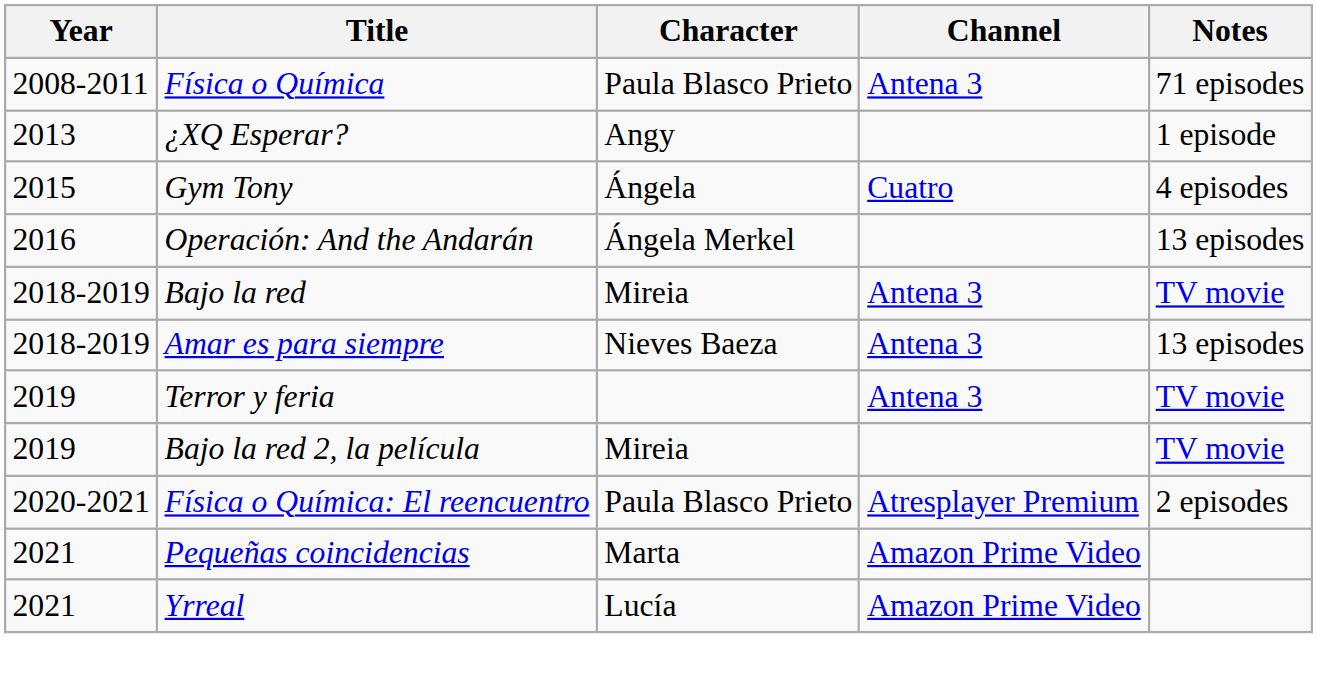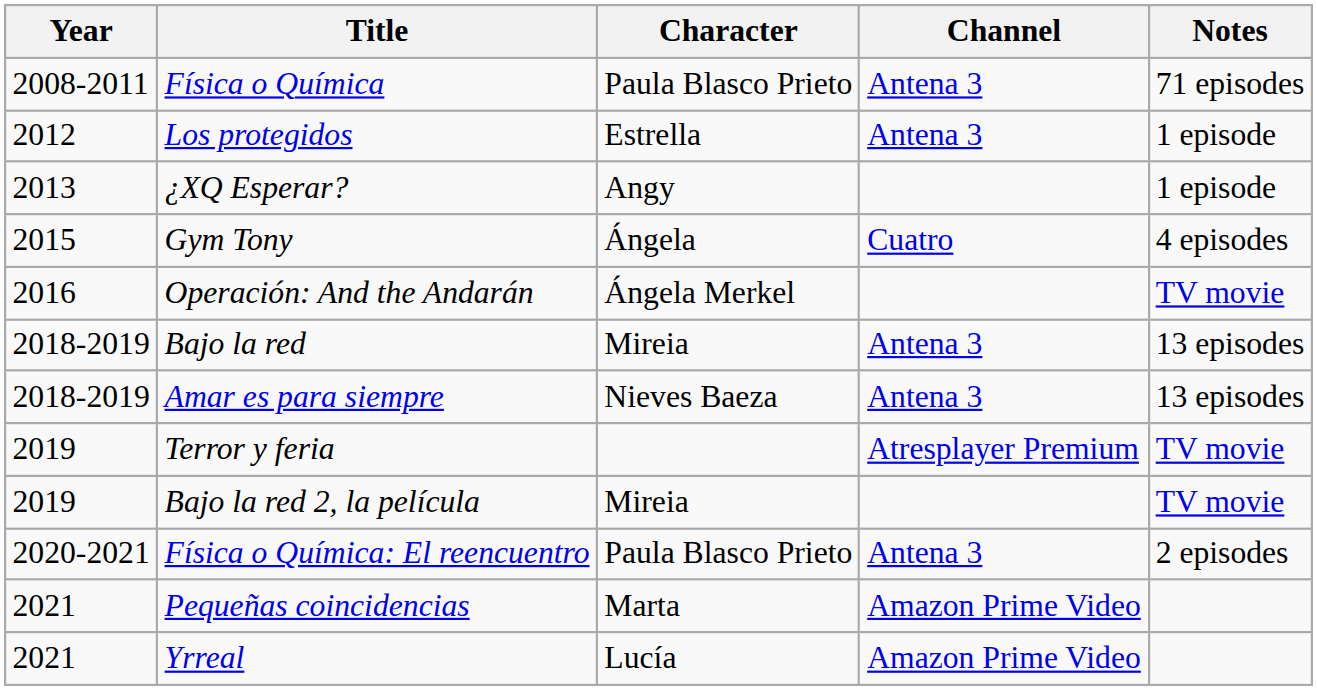+ row: 2012 | Los protegidos | Estrella | Antena 3 | 1 episode
Operación: And the Andarán | Notes: 13 episodes -> TV movie
Bajo la red | Notes: TV movie -> 13 episodes
Terror y feria | Channel: Antena 3 -> Atresplayer Premium
Física o Química: El reencuentro | Channel: Atresplayer Premium -> Antena 3
